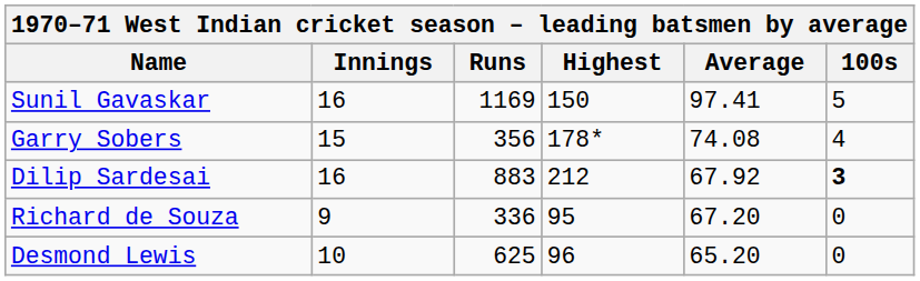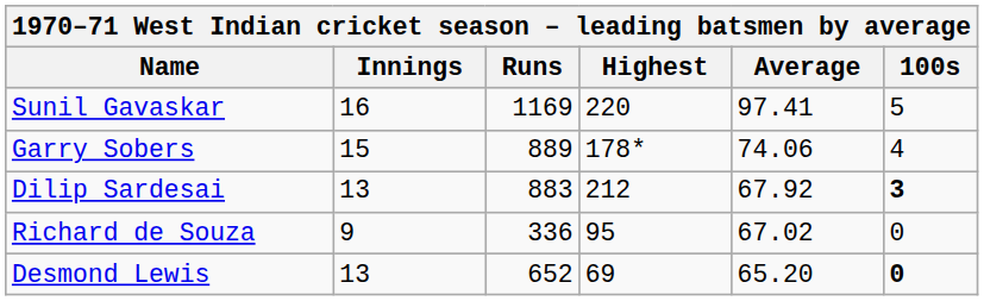Sunil Gavaskar | Highest: 150 -> 220
Garry Sobers | Runs: 356 -> 889
Garry Sobers | Average: 74.08 -> 74.06
Dilip Sardesai | Innings: 16 -> 13
Richard de Souza | Average: 67.20 -> 67.02
Desmond Lewis | Innings: 10 -> 13
Desmond Lewis | Runs: 625 -> 652
Desmond Lewis | Highest: 96 -> 69
Desmond Lewis | 100s: normal -> bold
